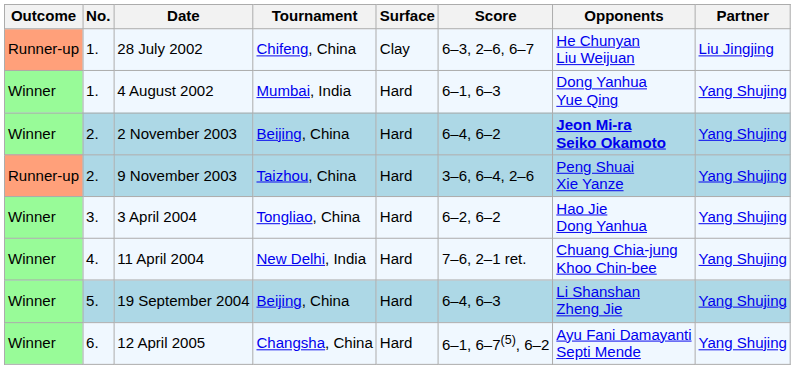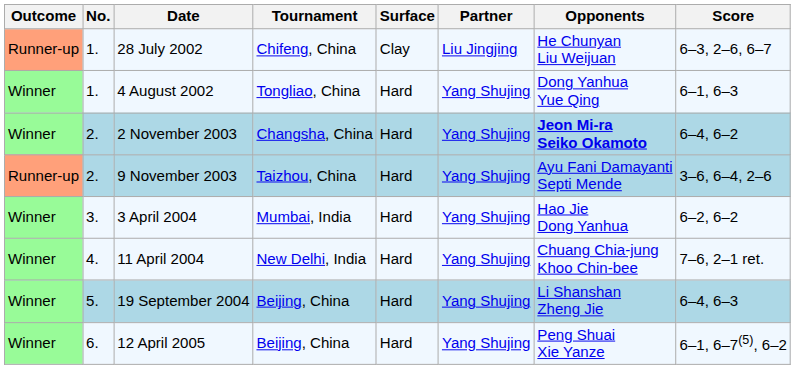columns swapped: Partner <-> Score
4 August 2002 | Tournament: Mumbai, India -> Tongliao, China
2 November 2003 | Tournament: Beijing, China -> Changsha, China
9 November 2003 | Opponents: Peng Shuai Xie Yanze -> Ayu Fani Damayanti Septi Mende
3 April 2004 | Tournament: Tongliao, China -> Mumbai, India
12 April 2005 | Tournament: Changsha, China -> Beijing, China
12 April 2005 | Opponents: Ayu Fani Damayanti Septi Mende -> Peng Shuai Xie Yanze
